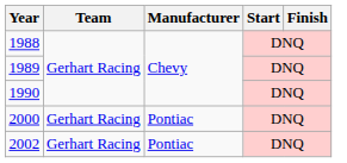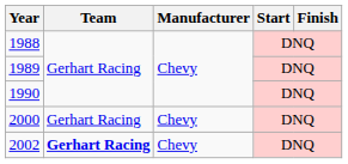2000 | Manufacturer: Pontiac -> Chevy
2002 | Team: normal -> bold
2002 | Manufacturer: Pontiac -> Chevy
